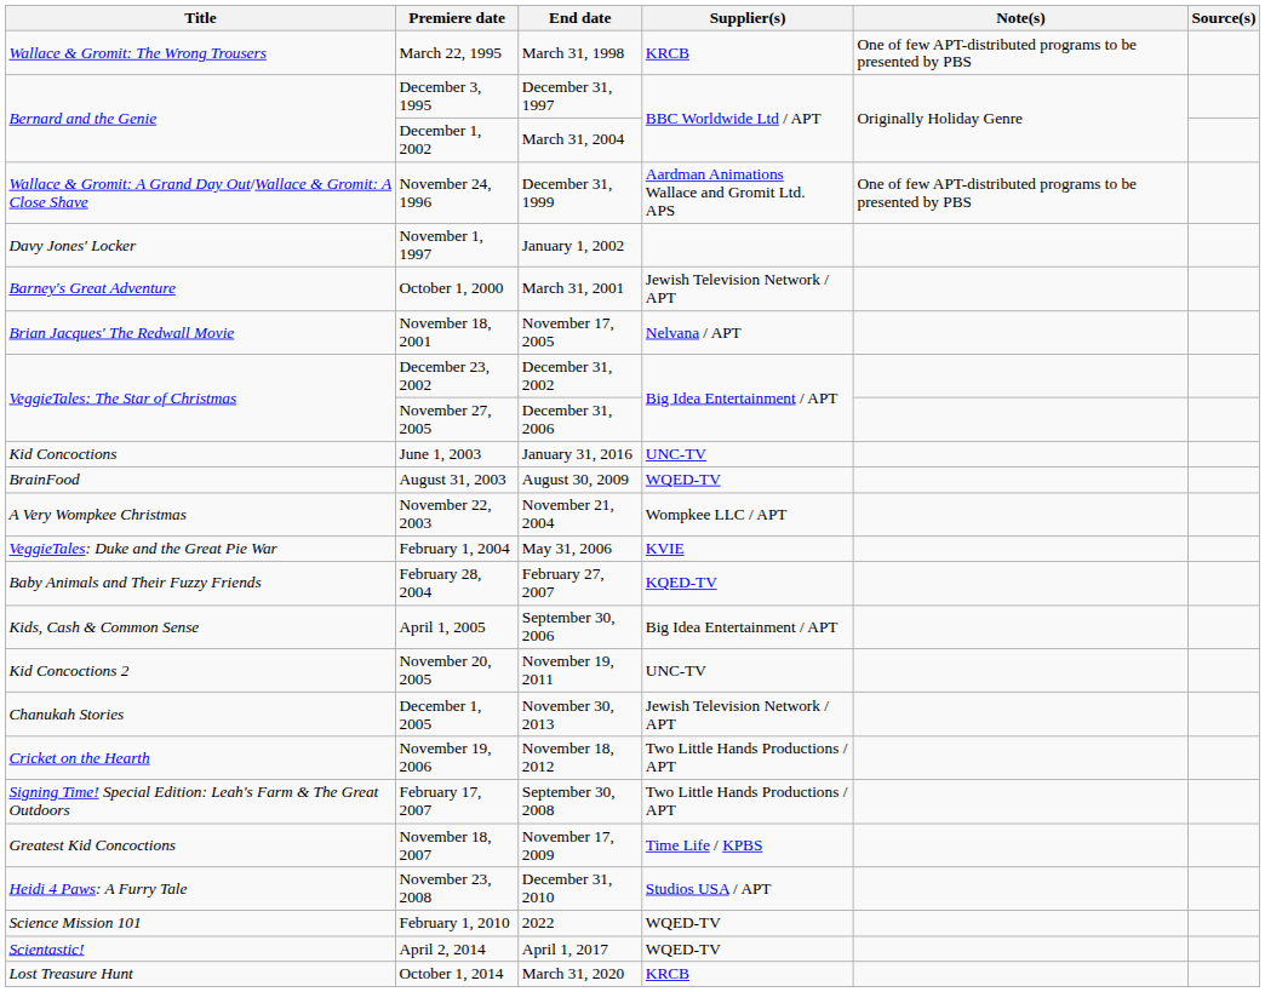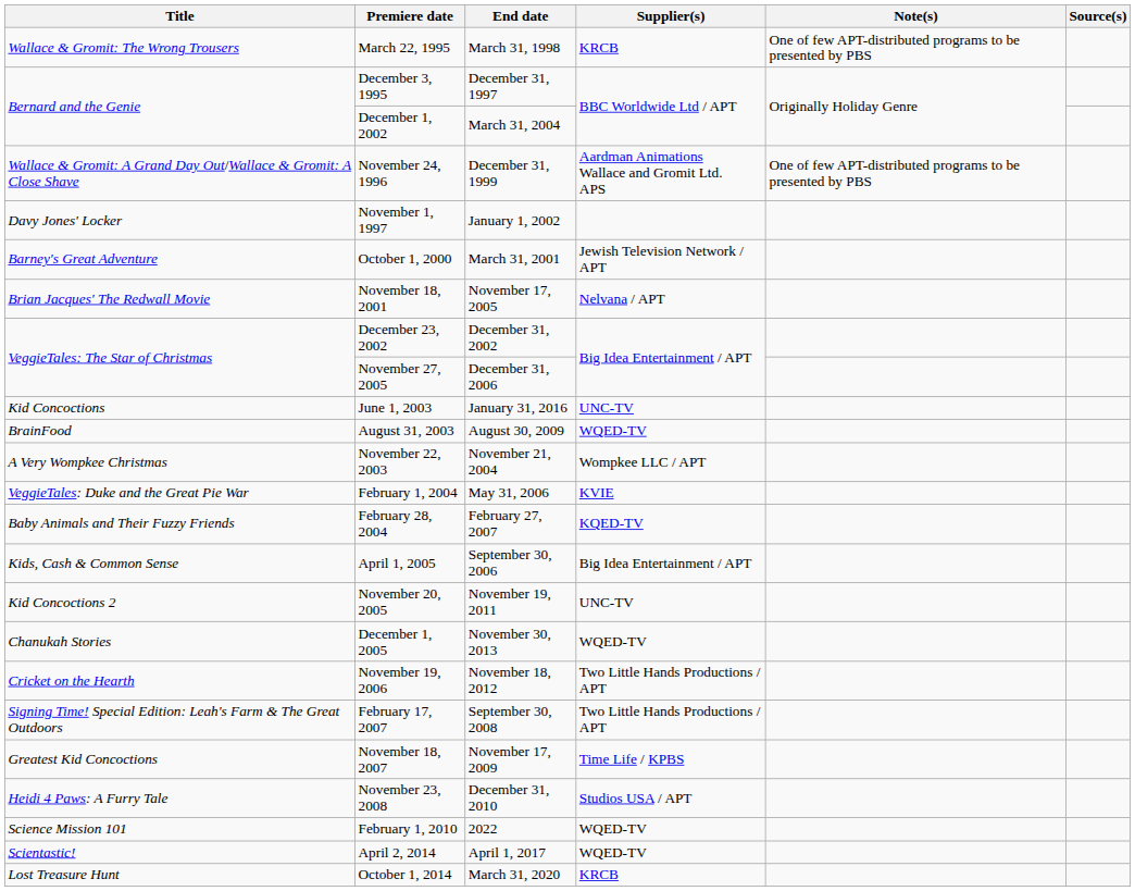December 1, 2005 | Supplier(s): Jewish Television Network / APT -> WQED-TV
